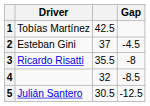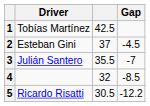3 | Driver: Ricardo Risatti -> Julián Santero
3 | Gap: -8 -> -7
5 | Driver: Julián Santero -> Ricardo Risatti
5 | Gap: -12.5 -> -12.2
